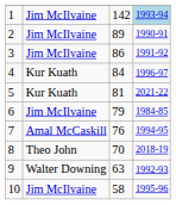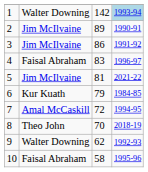1 | column 2: Jim McIlvaine -> Walter Downing
4 | column 2: Kur Kuath -> Faisal Abraham
4 | column 3: 84 -> 83
5 | column 2: Kur Kuath -> Jim McIlvaine
6 | column 2: Jim McIlvaine -> Kur Kuath
7 | column 3: 76 -> 72
9 | column 3: 63 -> 62
10 | column 2: Jim McIlvaine -> Faisal Abraham
